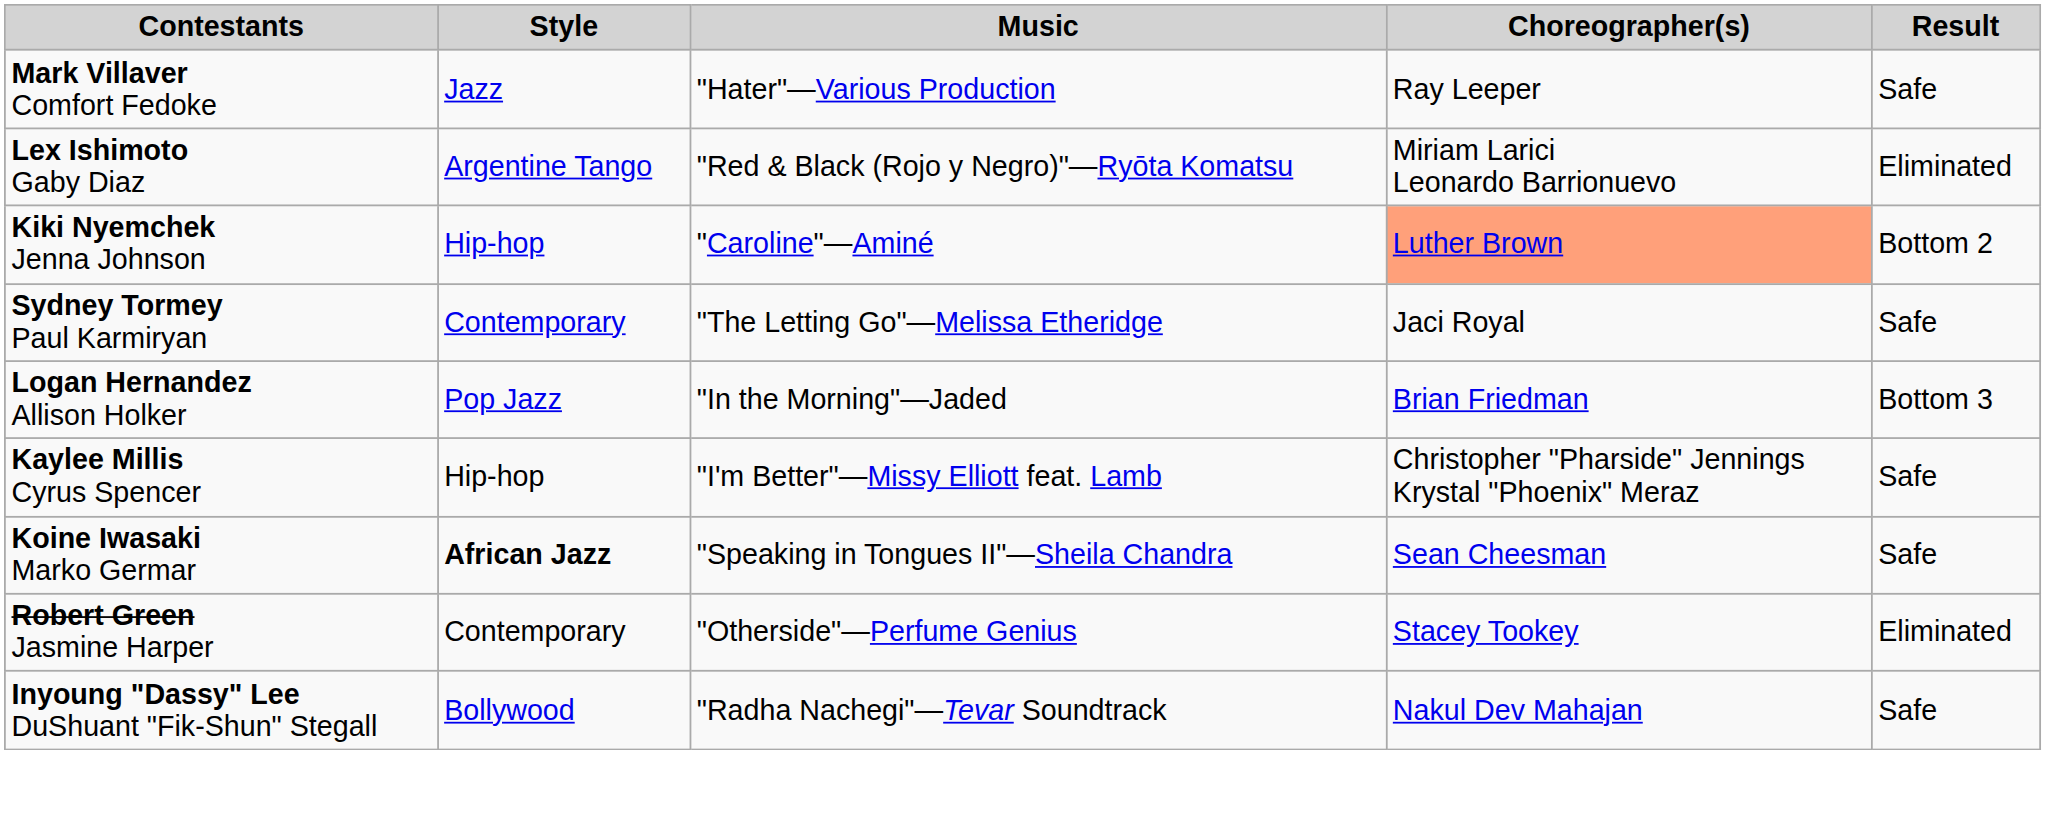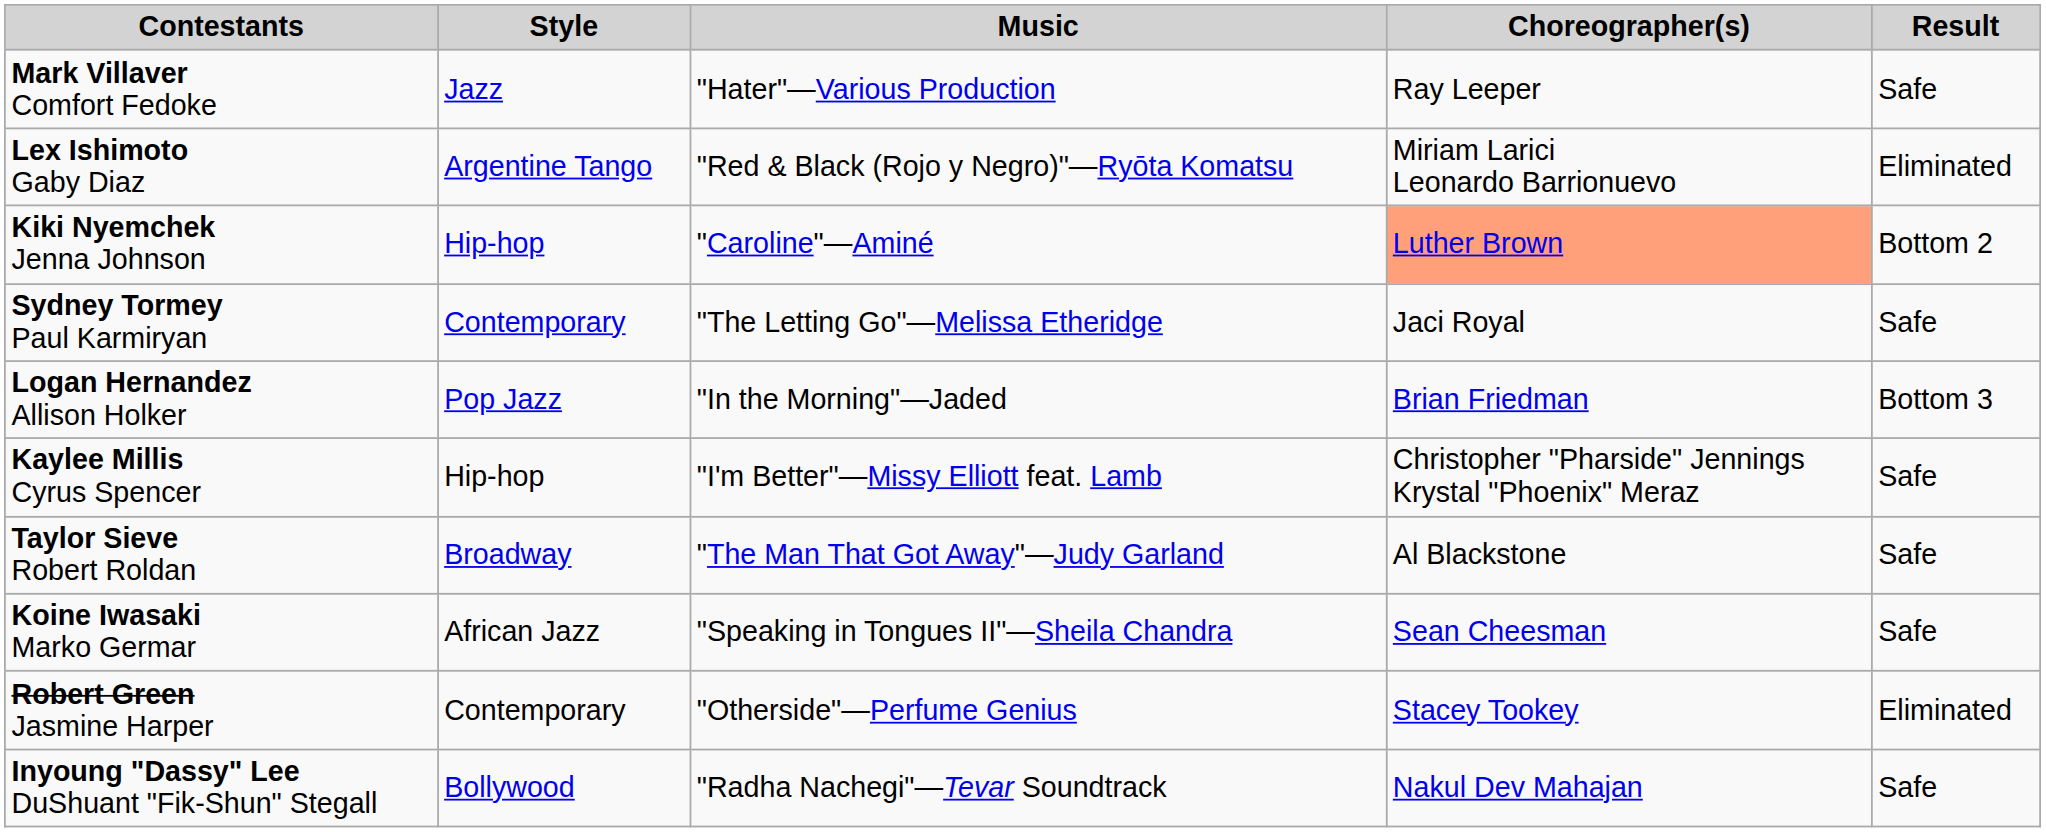+ row: Taylor Sieve Robert Roldan | Broadway | "The Man That Got Away"—Judy Garland | Al Blackstone | Safe
Koine Iwasaki Marko Germar | Style: bold -> normal
